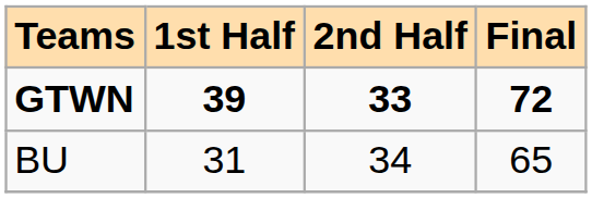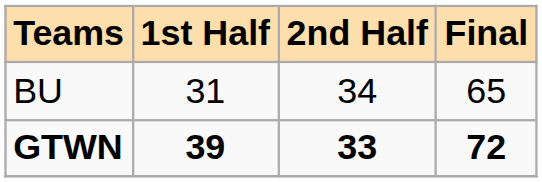rows swapped: BU <-> GTWN
